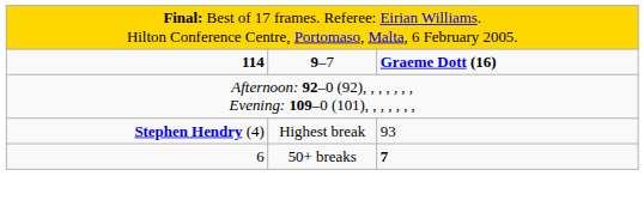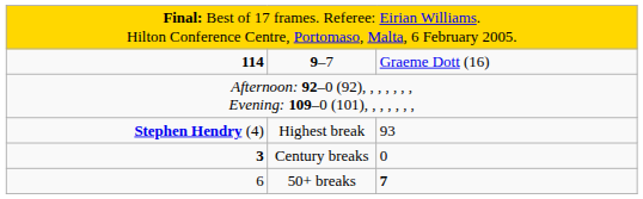9–7 | column 3: bold -> normal
+ row: 3 | Century breaks | 0
